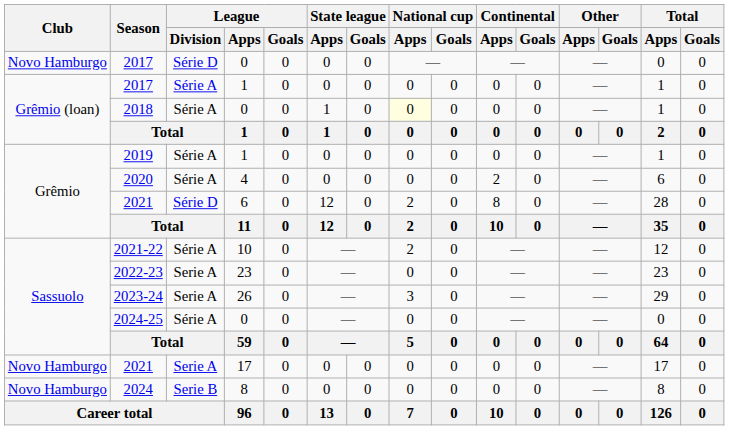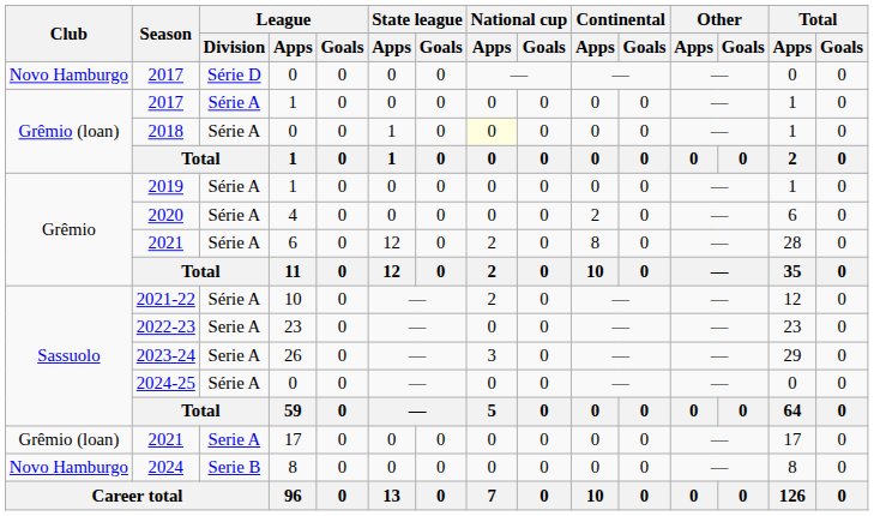2021 / 6 | League / Division: Série D -> Série A
2021 / 17 | Club: Novo Hamburgo -> Grêmio (loan)
